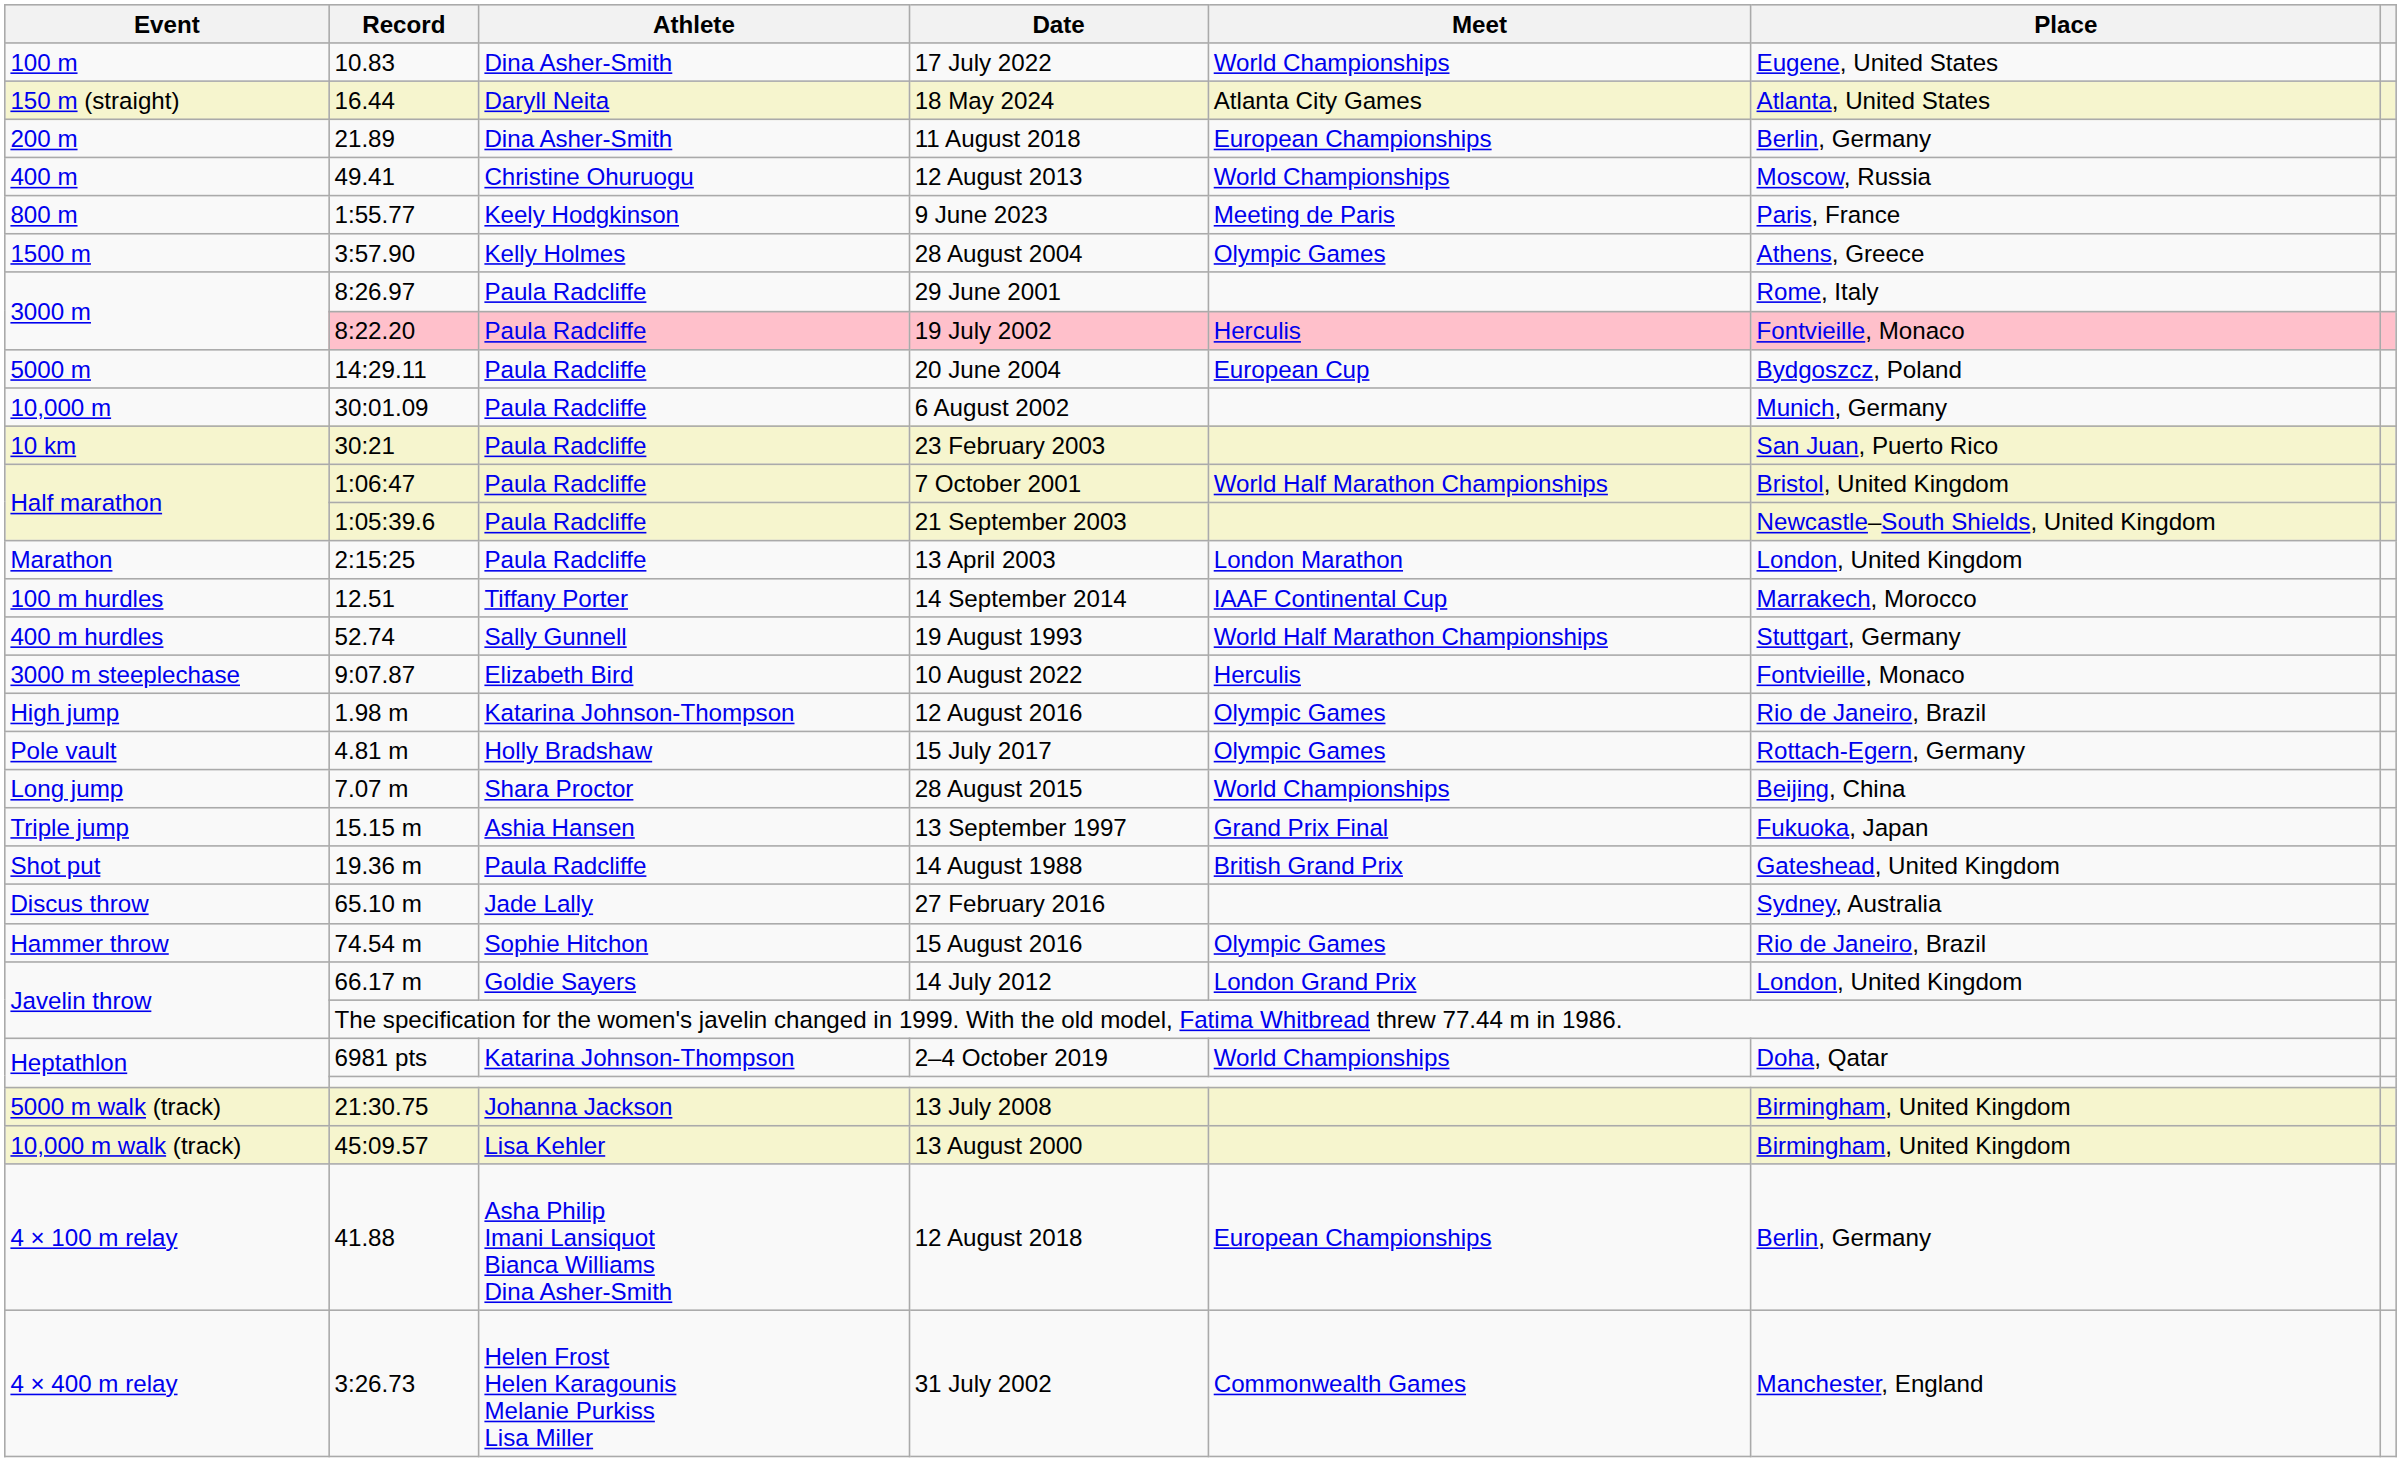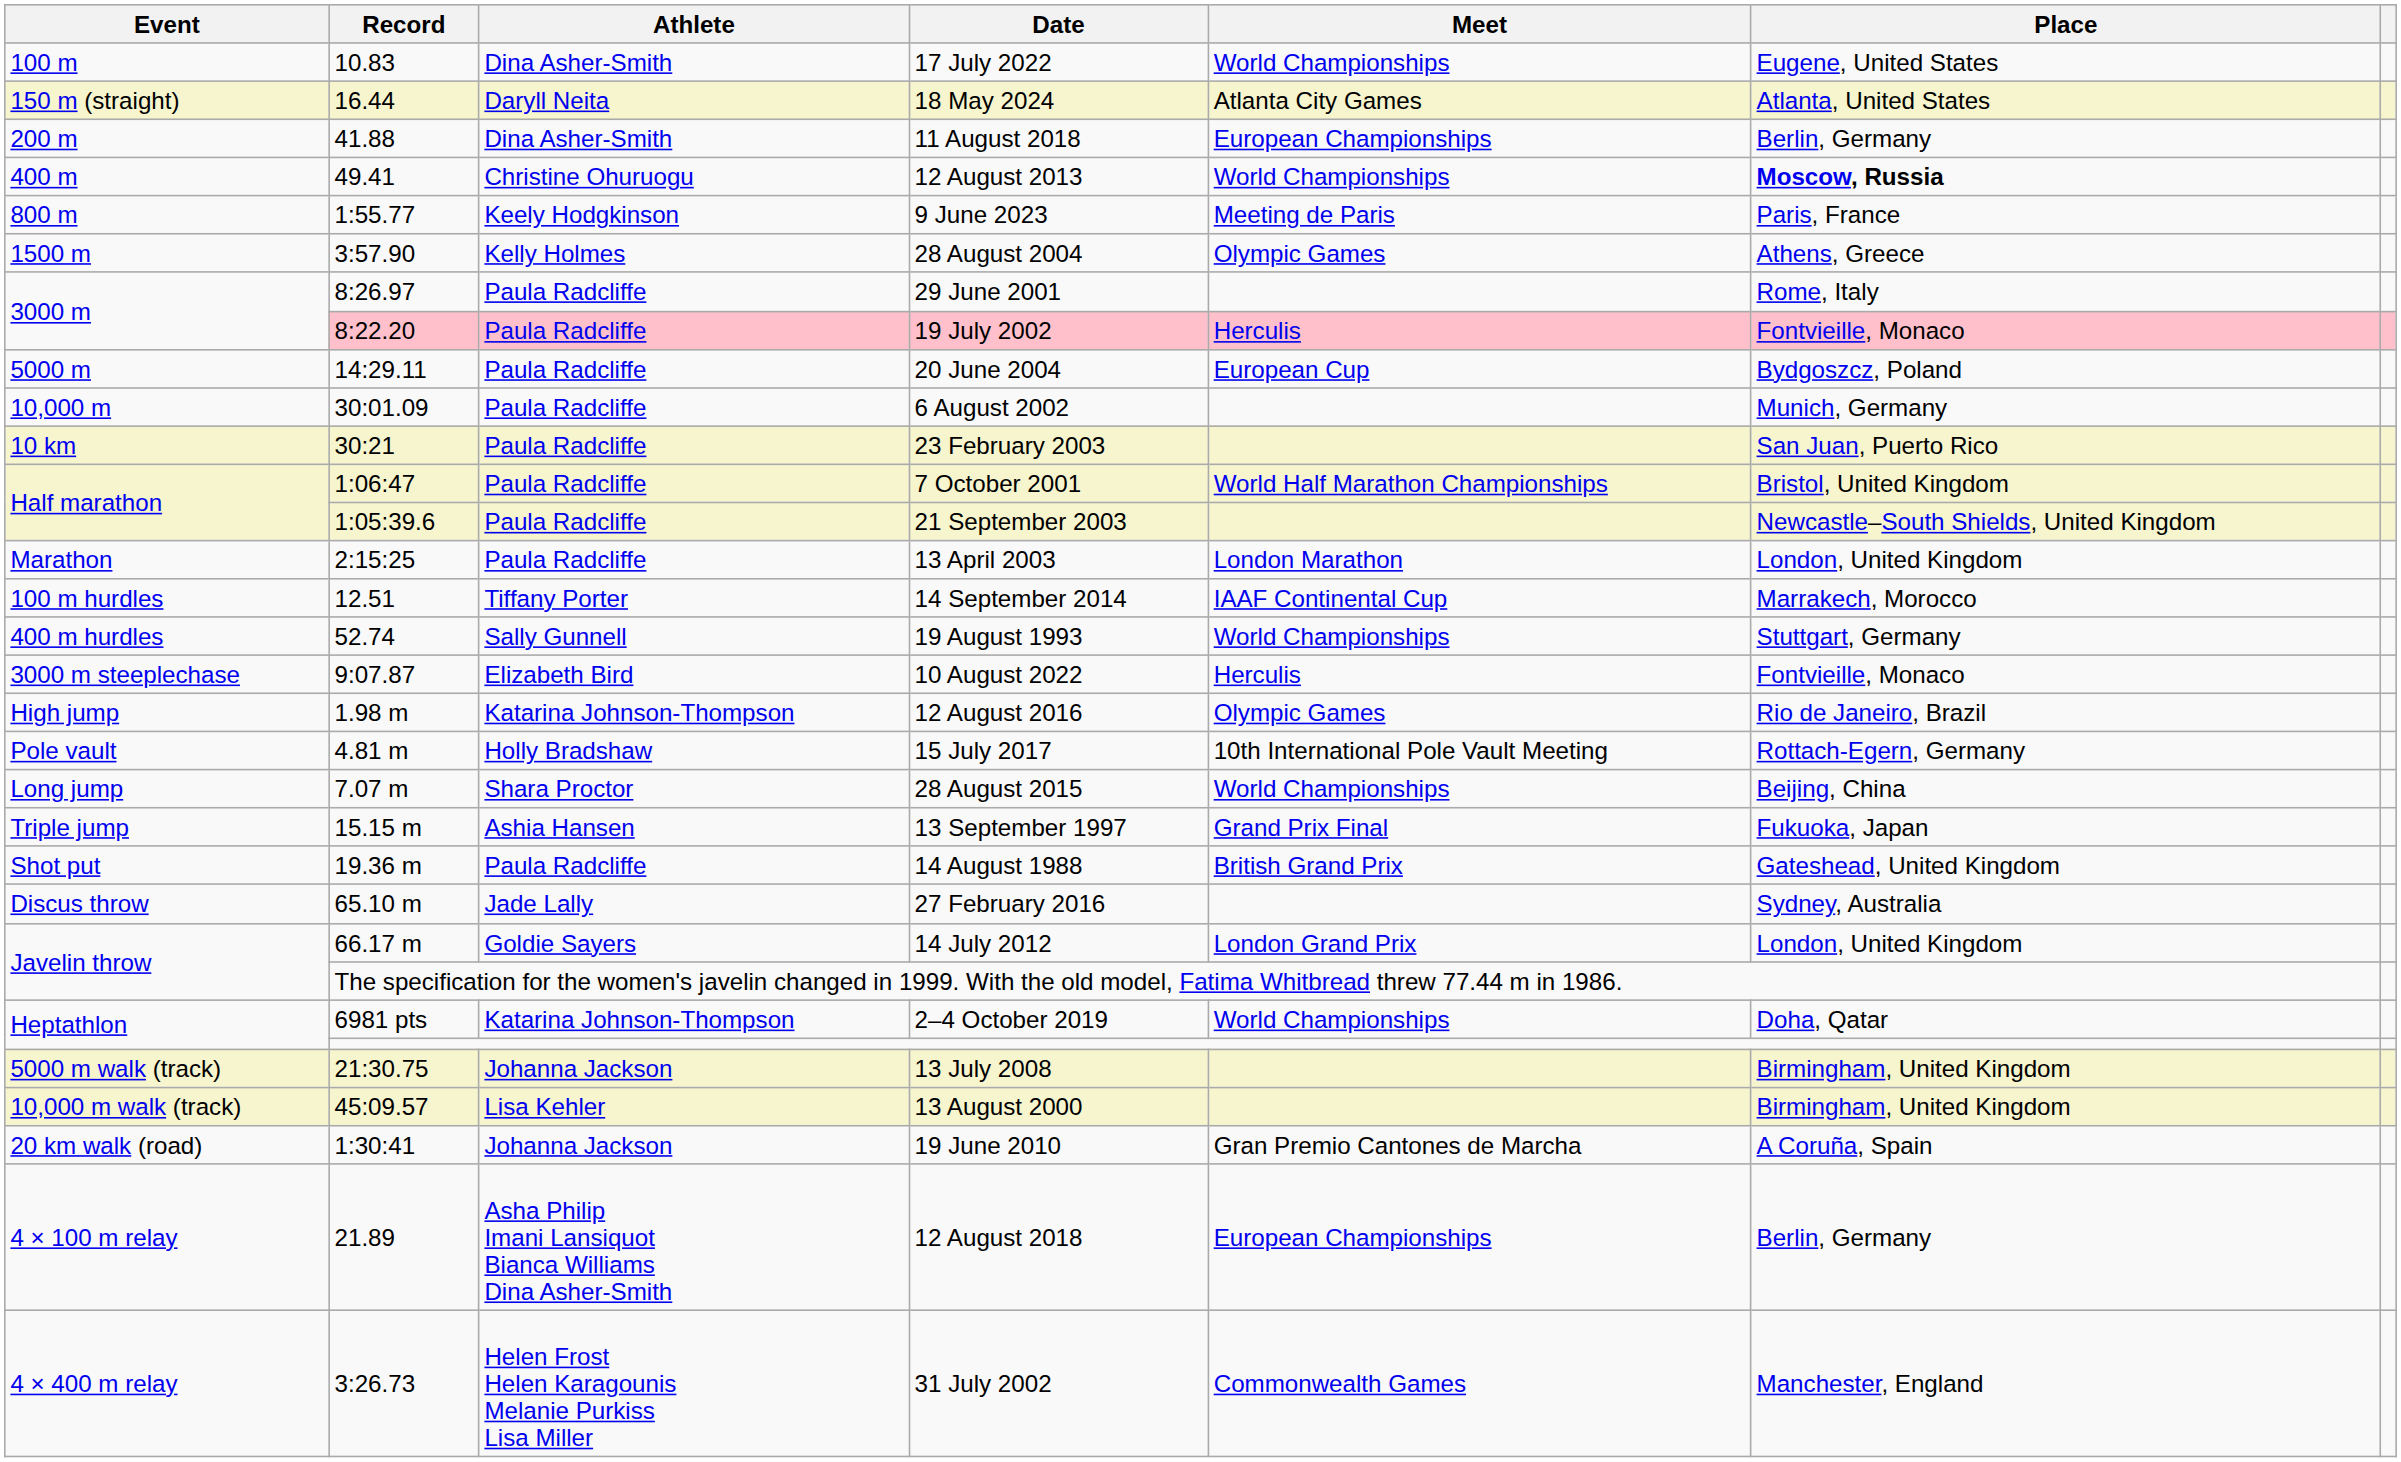11 August 2018 | Record: 21.89 -> 41.88
12 August 2013 | Place: normal -> bold
19 August 1993 | Meet: World Half Marathon Championships -> World Championships
15 July 2017 | Meet: Olympic Games -> 10th International Pole Vault Meeting
- row: Hammer throw | 74.54 m | Sophie Hitchon | 15 August 2016 | Olympic Games | Rio de Janeiro, Brazil
+ row: 20 km walk (road) | 1:30:41 | Johanna Jackson | 19 June 2010 | Gran Premio Cantones de Marcha | A Coruña, Spain
12 August 2018 | Record: 41.88 -> 21.89
